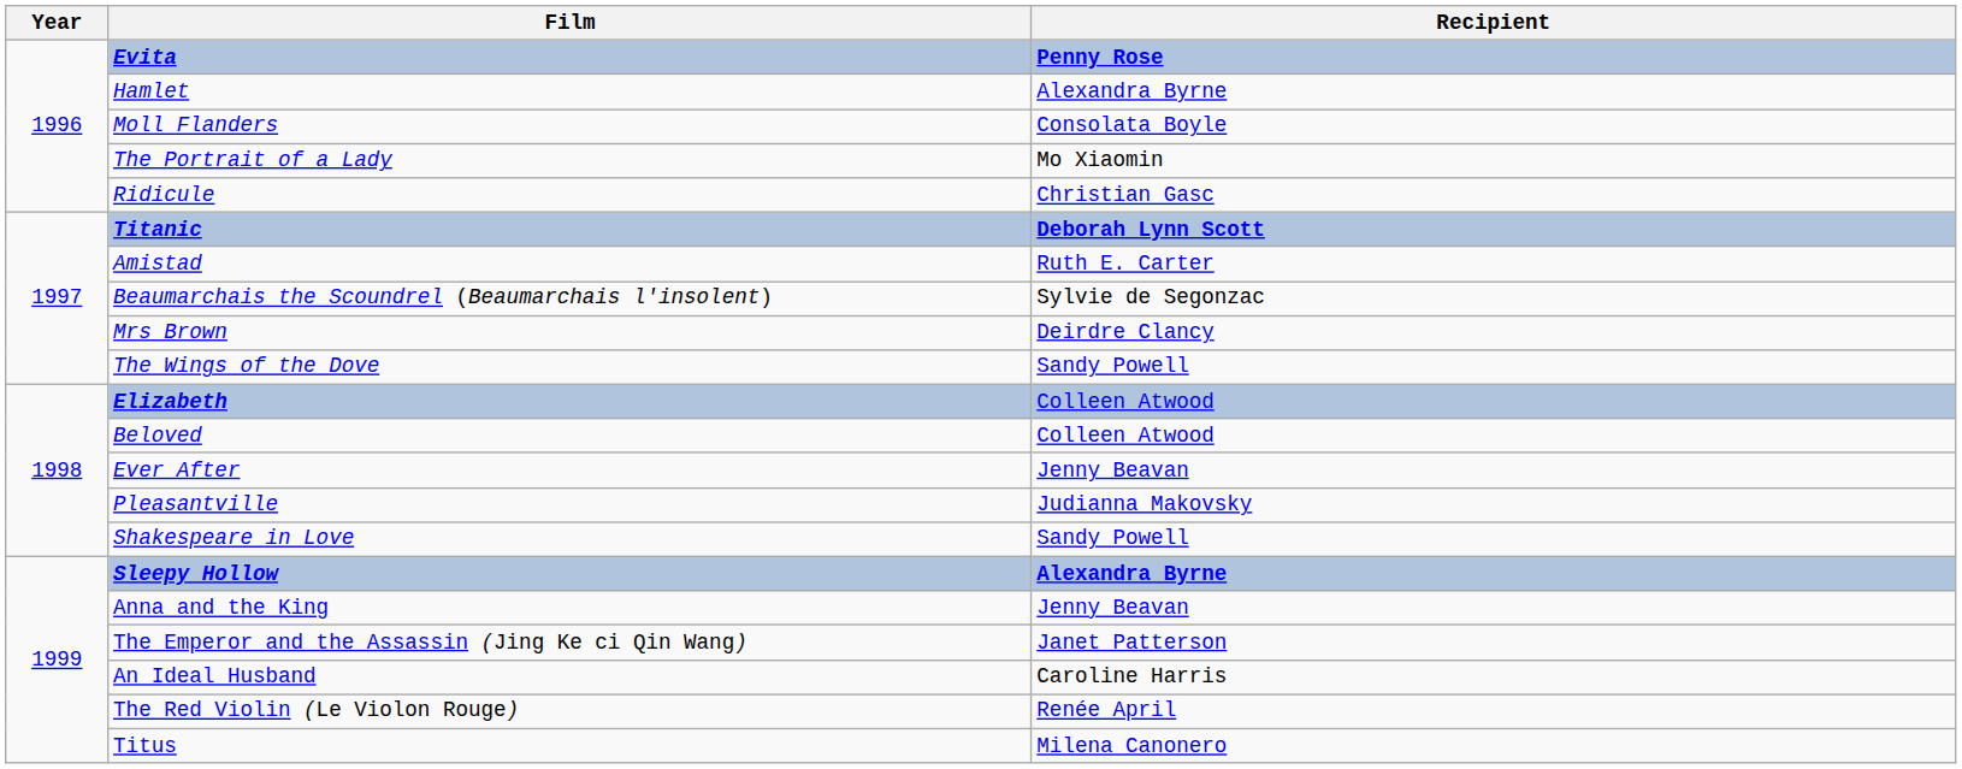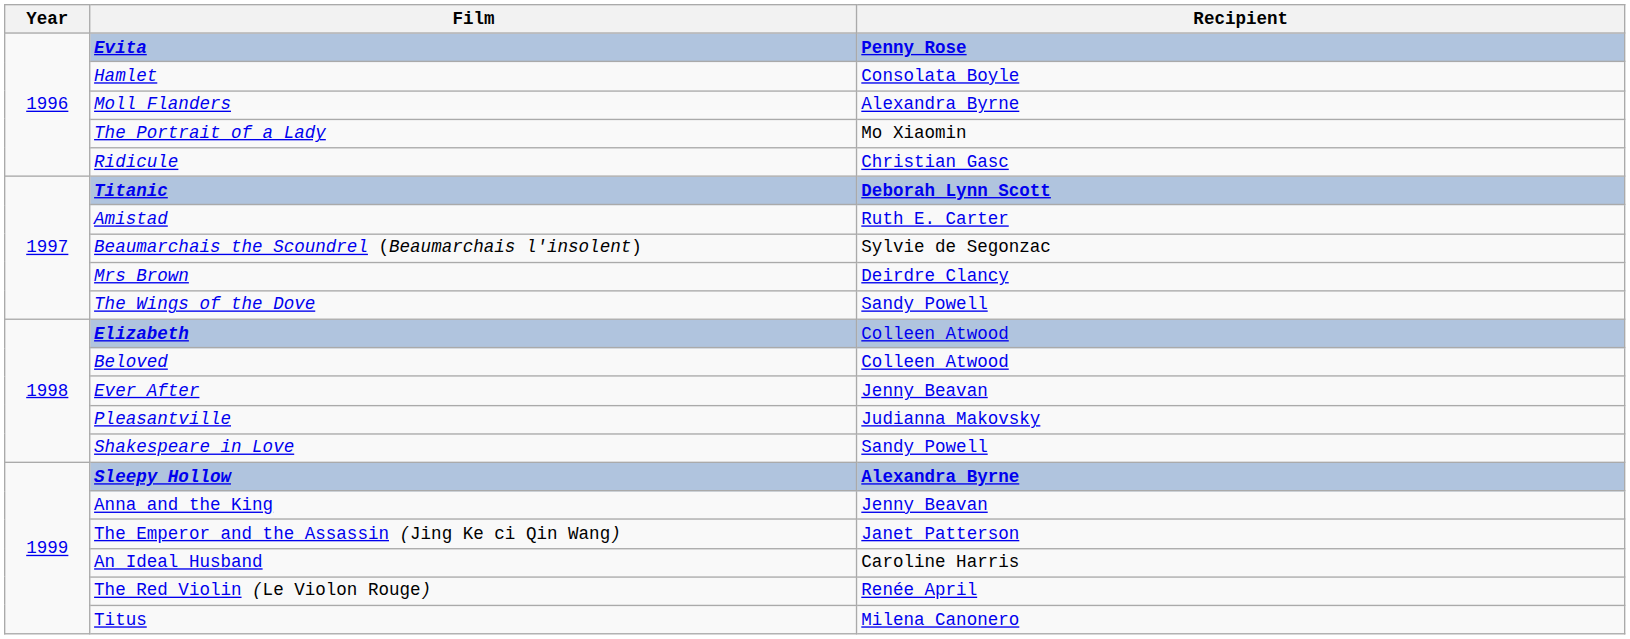Hamlet | Recipient: Alexandra Byrne -> Consolata Boyle
Moll Flanders | Recipient: Consolata Boyle -> Alexandra Byrne
